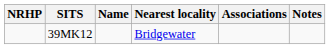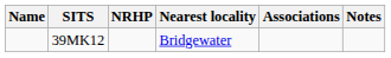columns swapped: Name <-> NRHP
